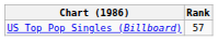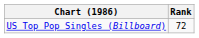US Top Pop Singles (Billboard) | Rank: 57 -> 72
